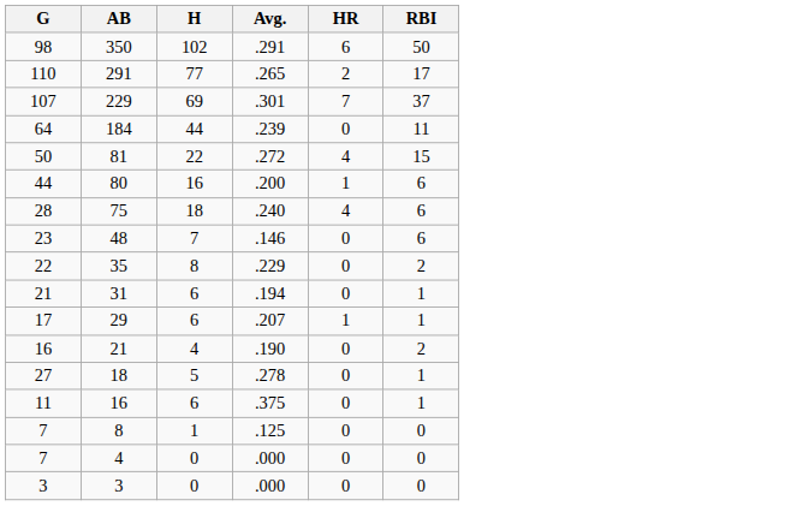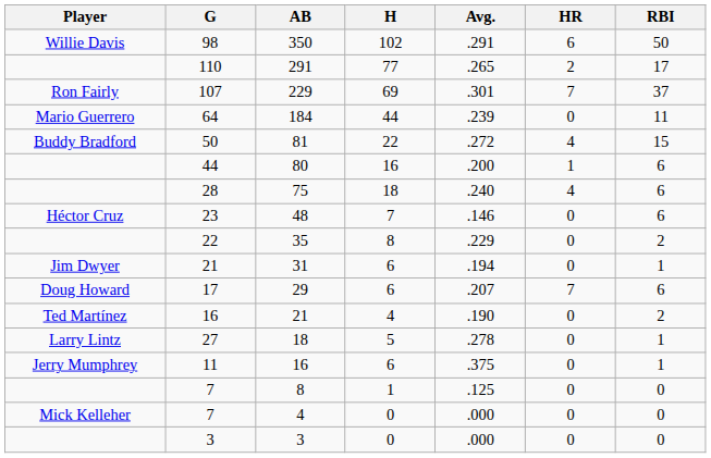+ column: Player | Willie Davis | Ron Fairly | Mario Guerrero | Buddy Bradford | Héctor Cruz | Jim Dwyer | Doug Howard | Ted Martínez | Larry Lintz | Jerry Mumphrey | Mick Kelleher
29 | HR: 1 -> 7
29 | RBI: 1 -> 6
